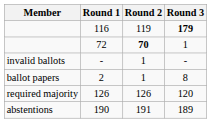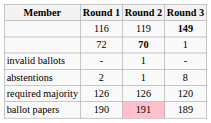116 | Round 3: 179 -> 149
2 | Member: ballot papers -> abstentions
190 | Member: abstentions -> ballot papers
190 | Round 2: no background -> pink background
